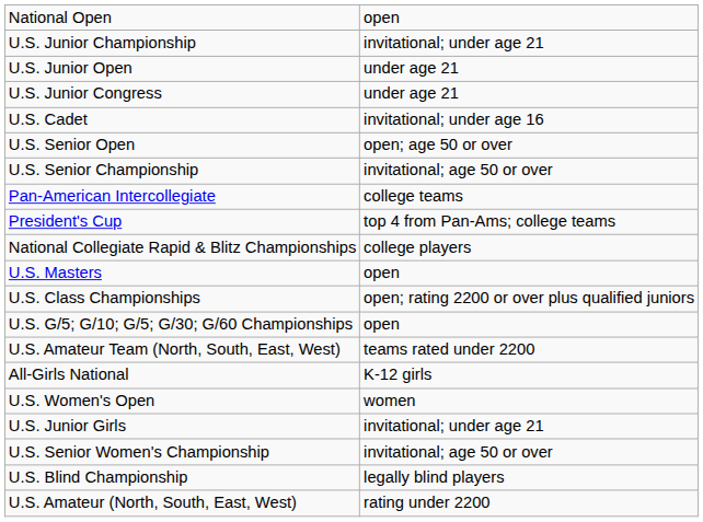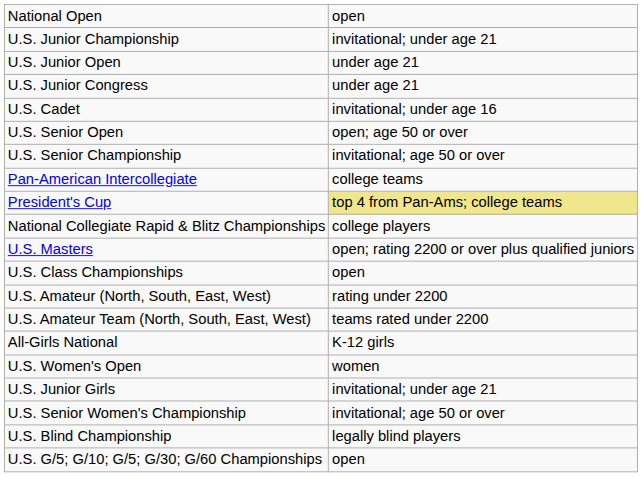President's Cup | column 2: no background -> khaki background
U.S. Masters | column 2: open -> open; rating 2200 or over plus qualified juniors
U.S. Class Championships | column 2: open; rating 2200 or over plus qualified juniors -> open
rows swapped: U.S. Amateur (North, South, East, West) <-> U.S. G/5; G/10; G/5; G/30; G/60 Championships
